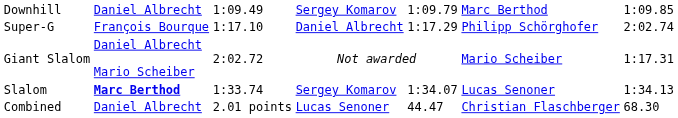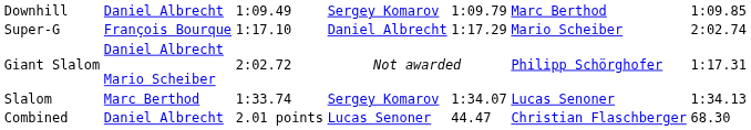Super-G | column 6: Philipp Schörghofer -> Mario Scheiber
Giant Slalom | column 6: Mario Scheiber -> Philipp Schörghofer
Slalom | column 2: bold -> normal
